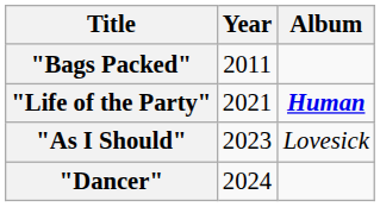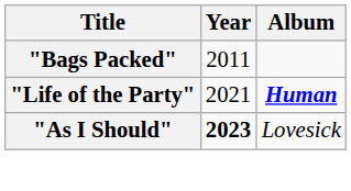"As I Should" | Year: normal -> bold
- row: "Dancer" | 2024
